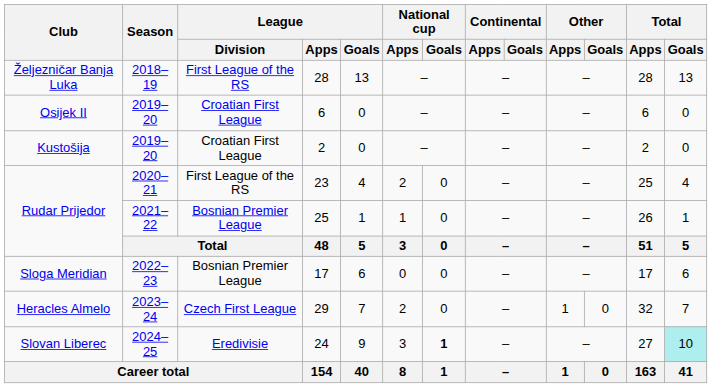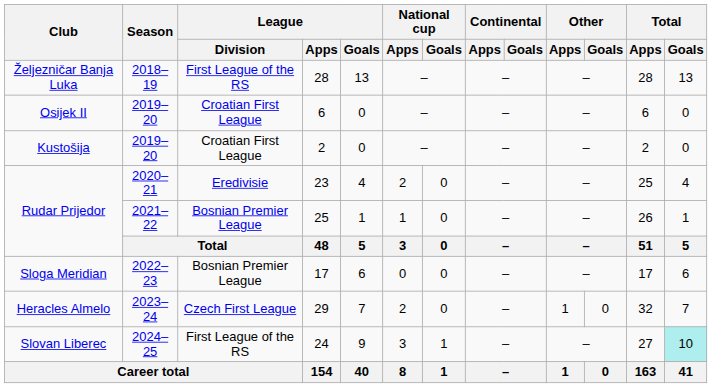23 | League / Division: First League of the RS -> Eredivisie
24 | League / Division: Eredivisie -> First League of the RS
24 | National cup / Goals: bold -> normal
